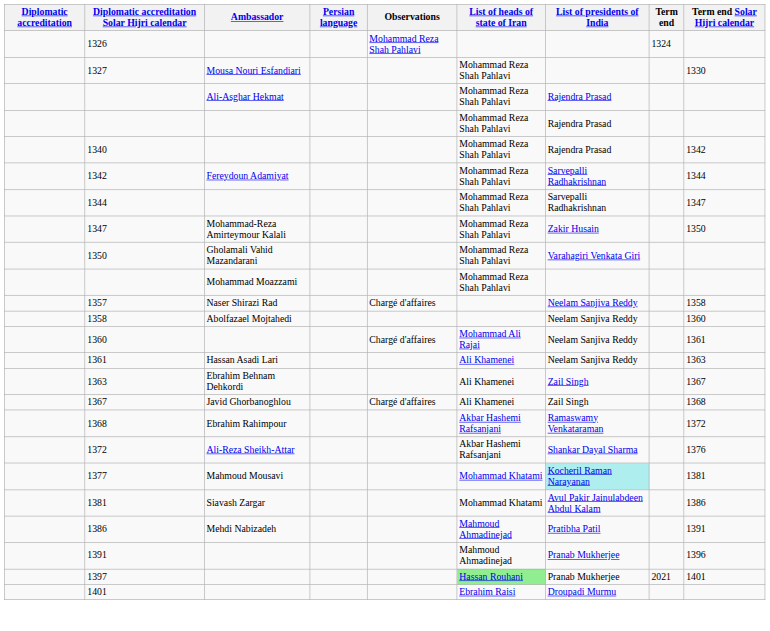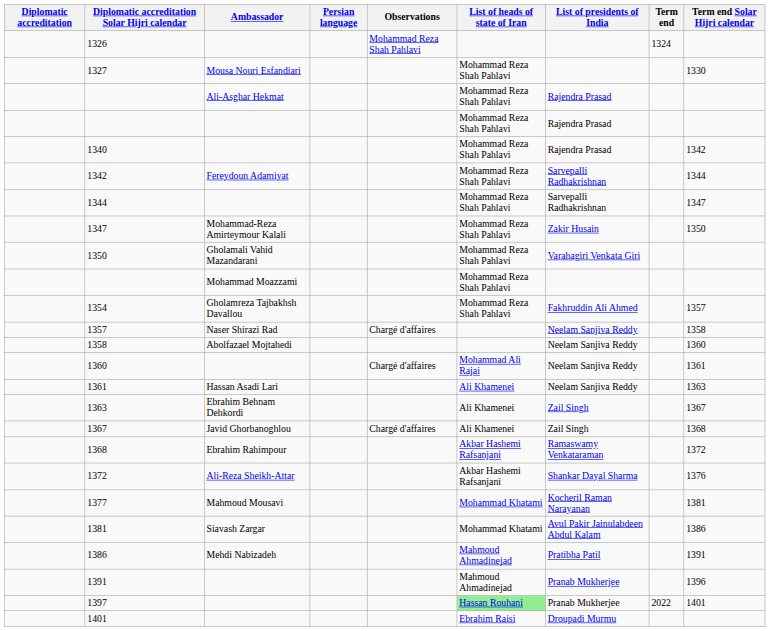+ row: 1354 | Gholamreza Tajbakhsh Davallou | Mohammad Reza Shah Pahlavi | Fakhruddin Ali Ahmed | 1357
1377 | List of presidents of India: paleturquoise background -> no background
1397 | Term end: 2021 -> 2022
